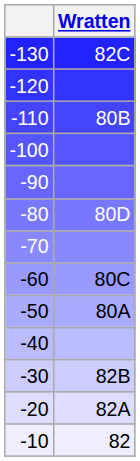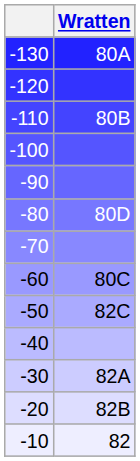-130 | Wratten: 82C -> 80A
-50 | Wratten: 80A -> 82C
-30 | Wratten: 82B -> 82A
-20 | Wratten: 82A -> 82B
